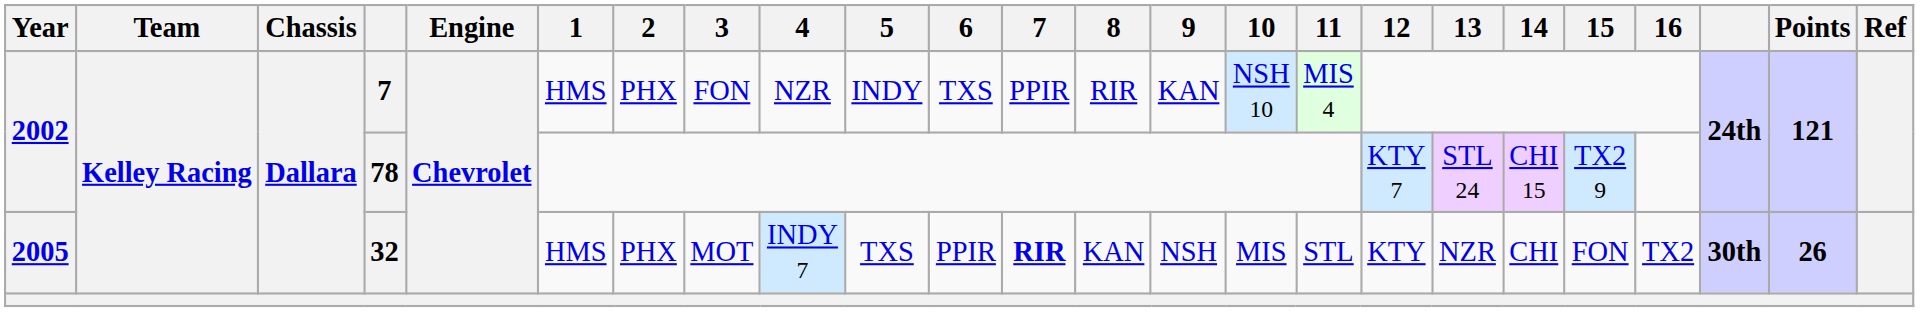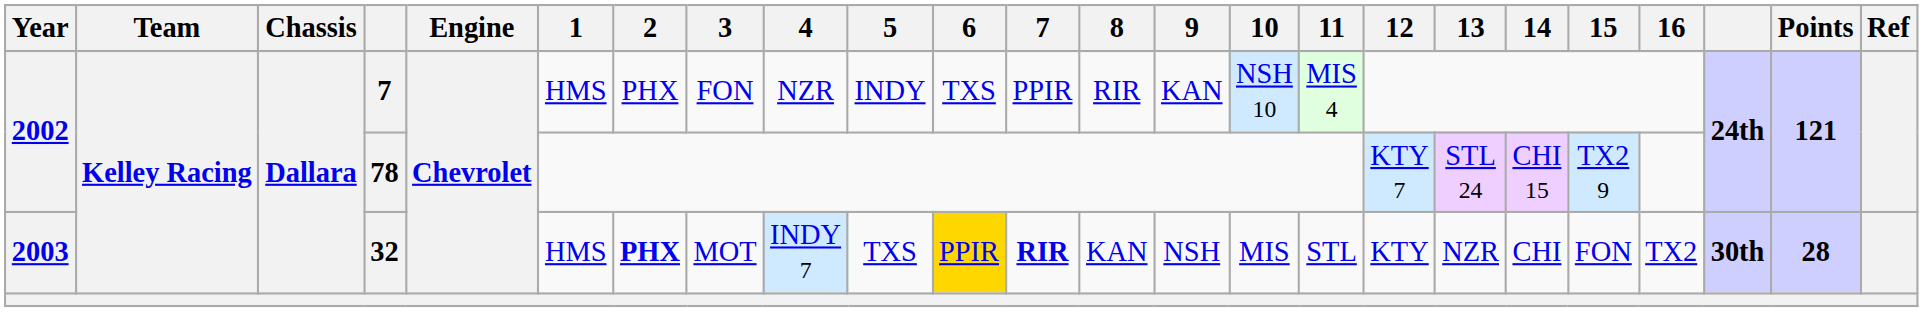32 | Year: 2005 -> 2003
32 | 2: normal -> bold
32 | 6: no background -> gold background
32 | Points: 26 -> 28
